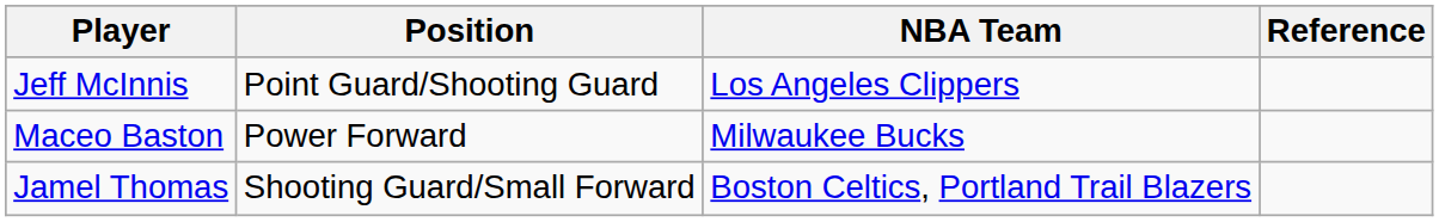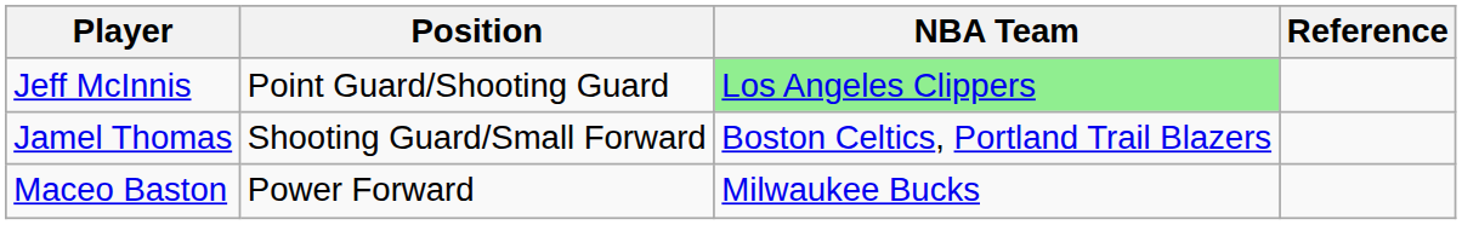Jeff McInnis | NBA Team: no background -> lightgreen background
rows swapped: Maceo Baston <-> Jamel Thomas
